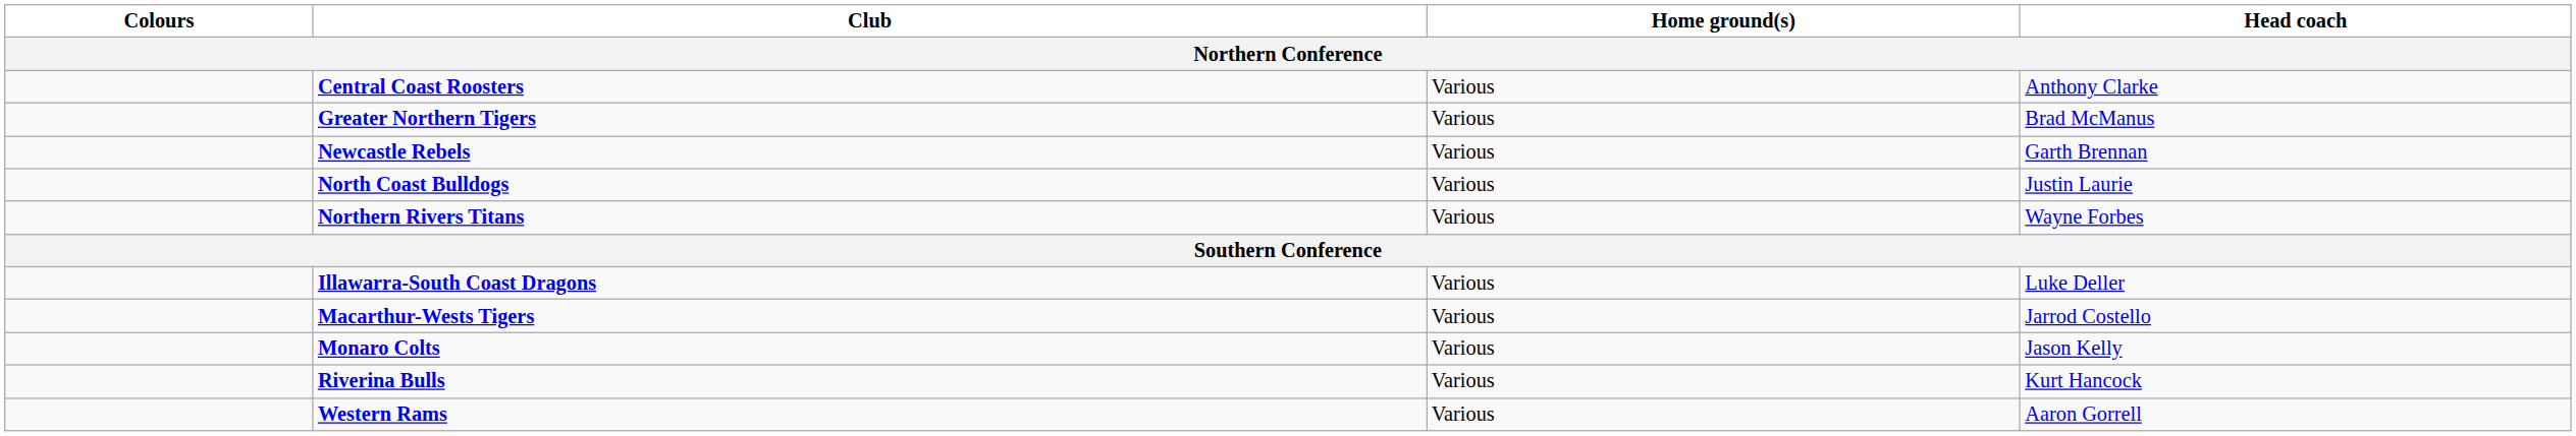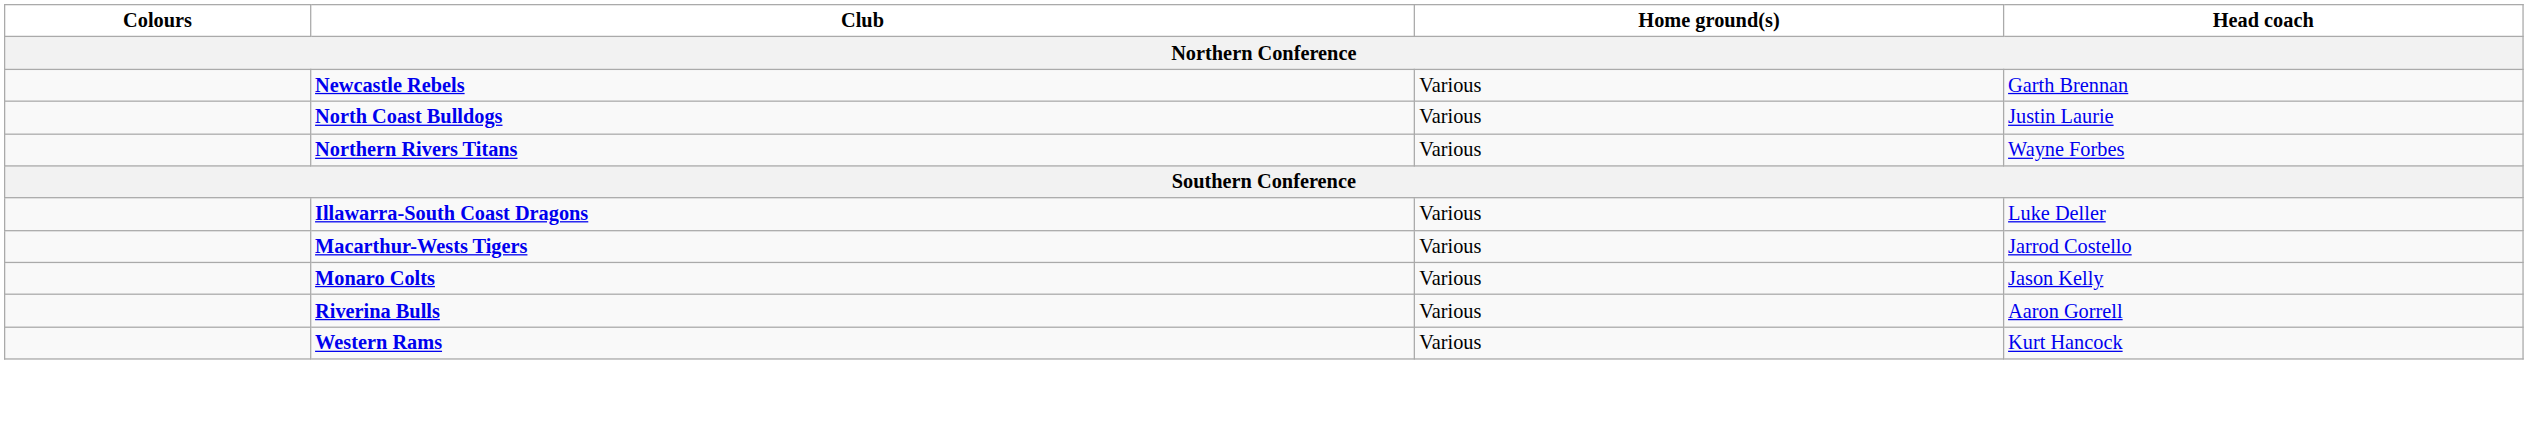- row: Central Coast Roosters | Various | Anthony Clarke
- row: Greater Northern Tigers | Various | Brad McManus
Riverina Bulls | Head coach: Kurt Hancock -> Aaron Gorrell
Western Rams | Head coach: Aaron Gorrell -> Kurt Hancock
